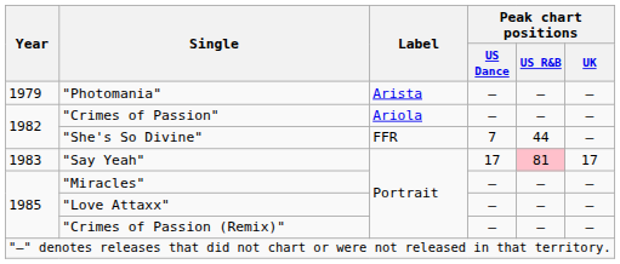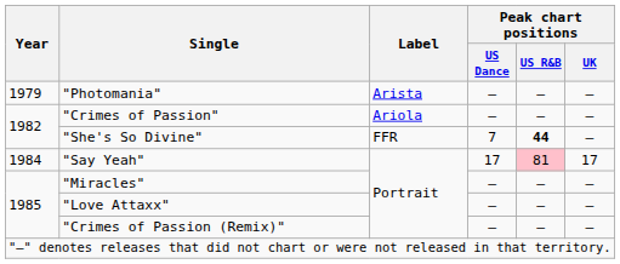"She's So Divine" | Peak chart positions / US R&B: normal -> bold
"Say Yeah" | Year: 1983 -> 1984
